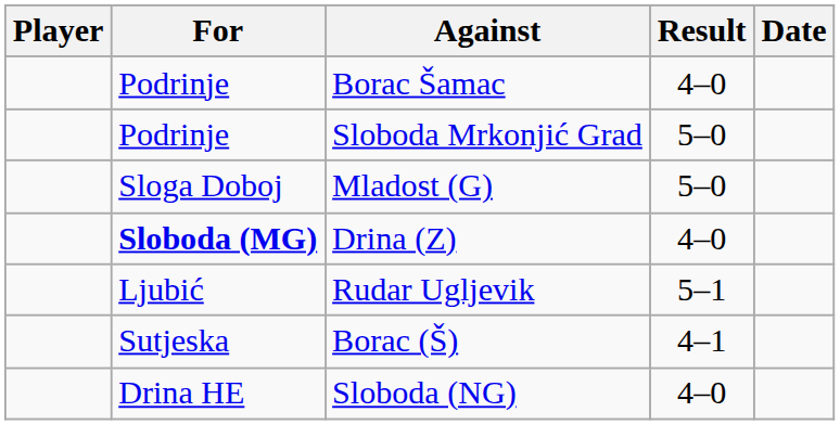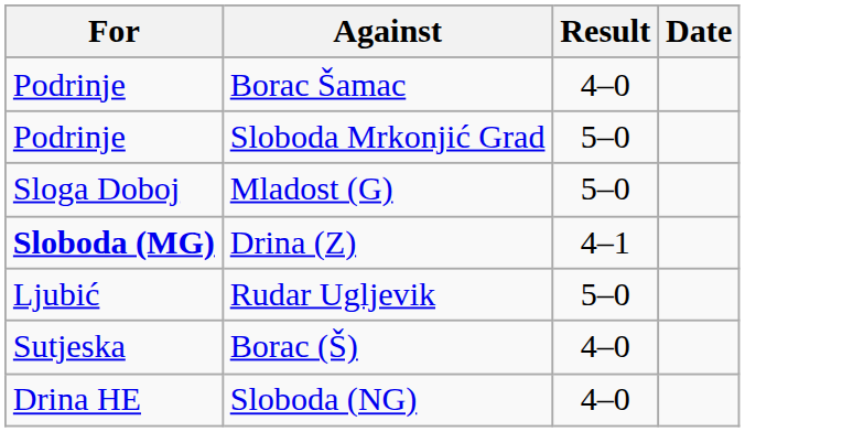- column: Player
Drina (Z) | Result: 4–0 -> 4–1
Rudar Ugljevik | Result: 5–1 -> 5–0
Borac (Š) | Result: 4–1 -> 4–0
